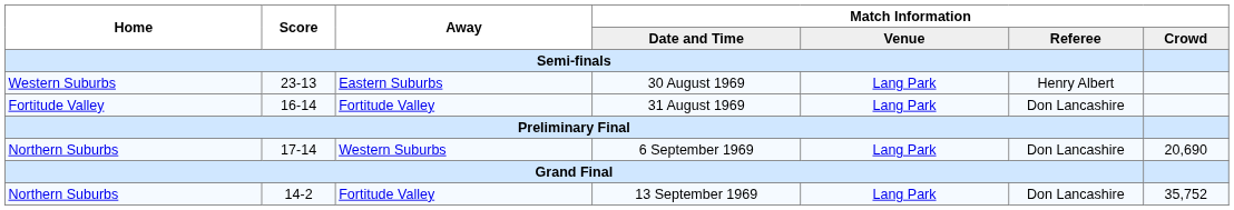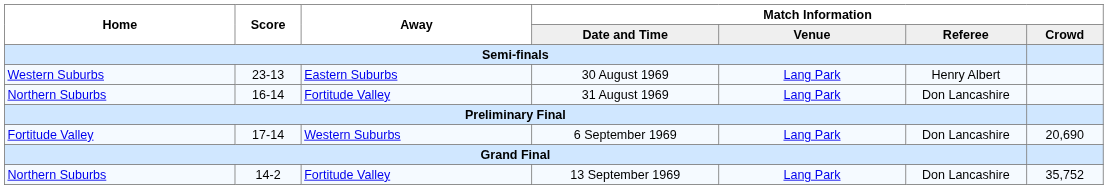31 August 1969 | Home: Fortitude Valley -> Northern Suburbs
6 September 1969 | Home: Northern Suburbs -> Fortitude Valley
